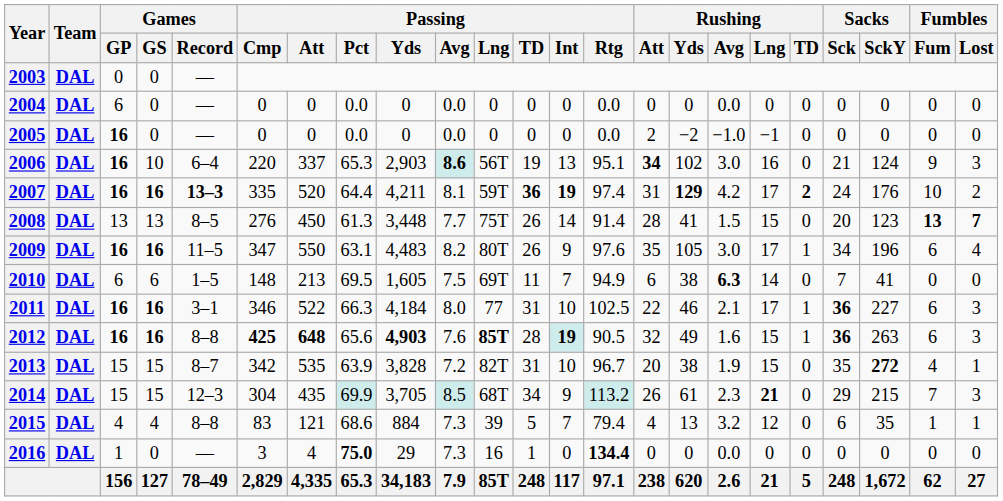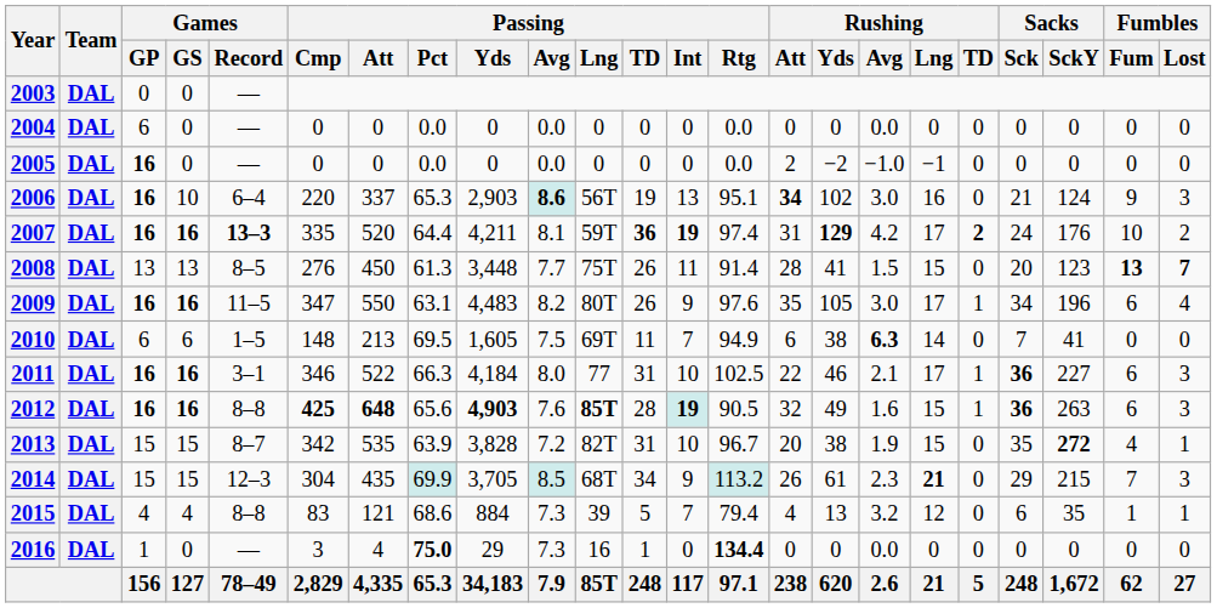2008 | Passing / Int: 14 -> 11
